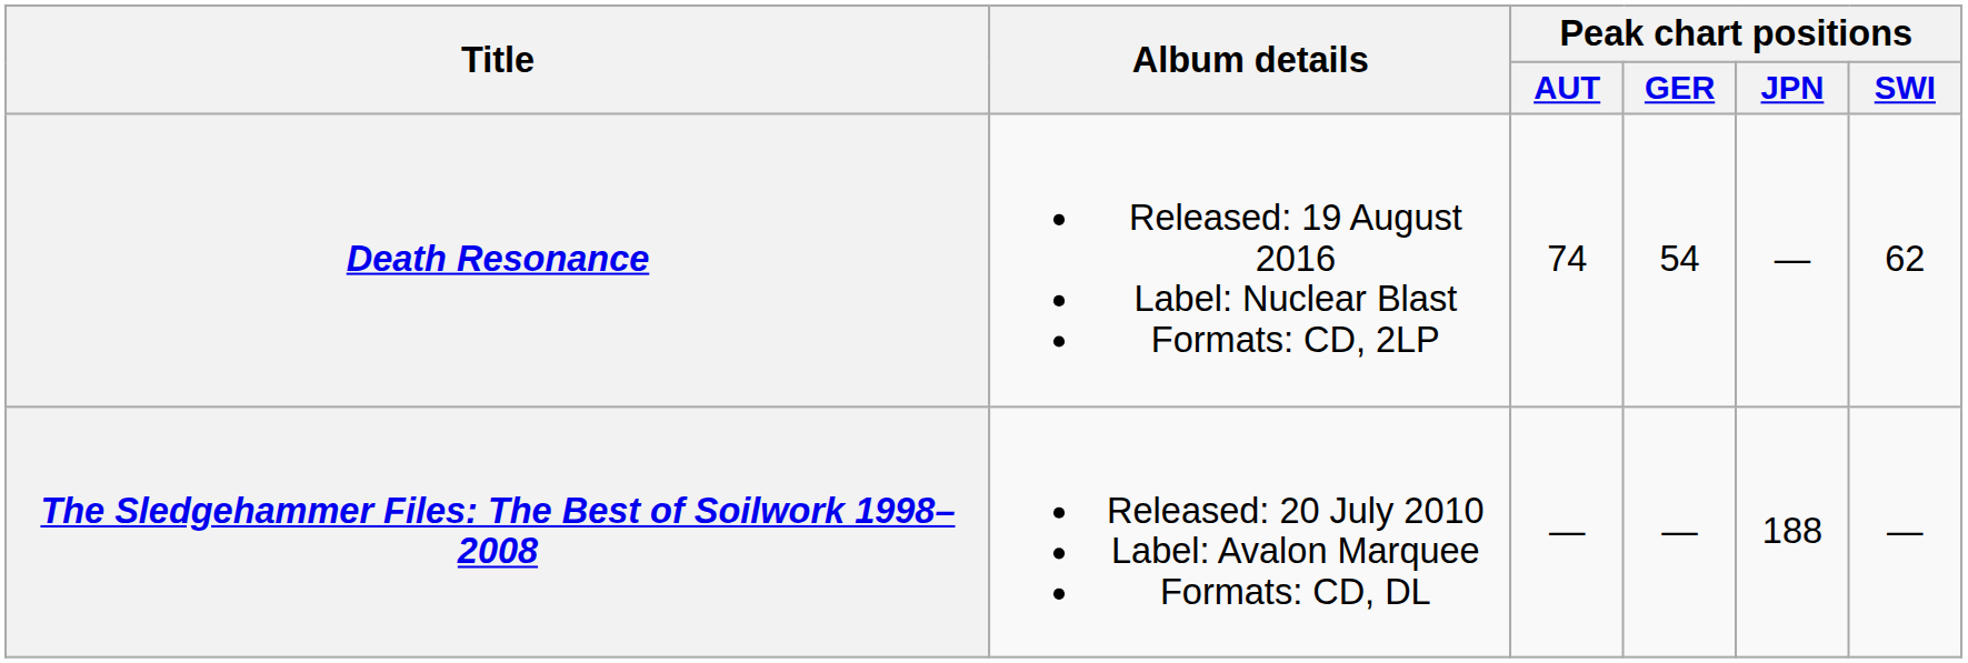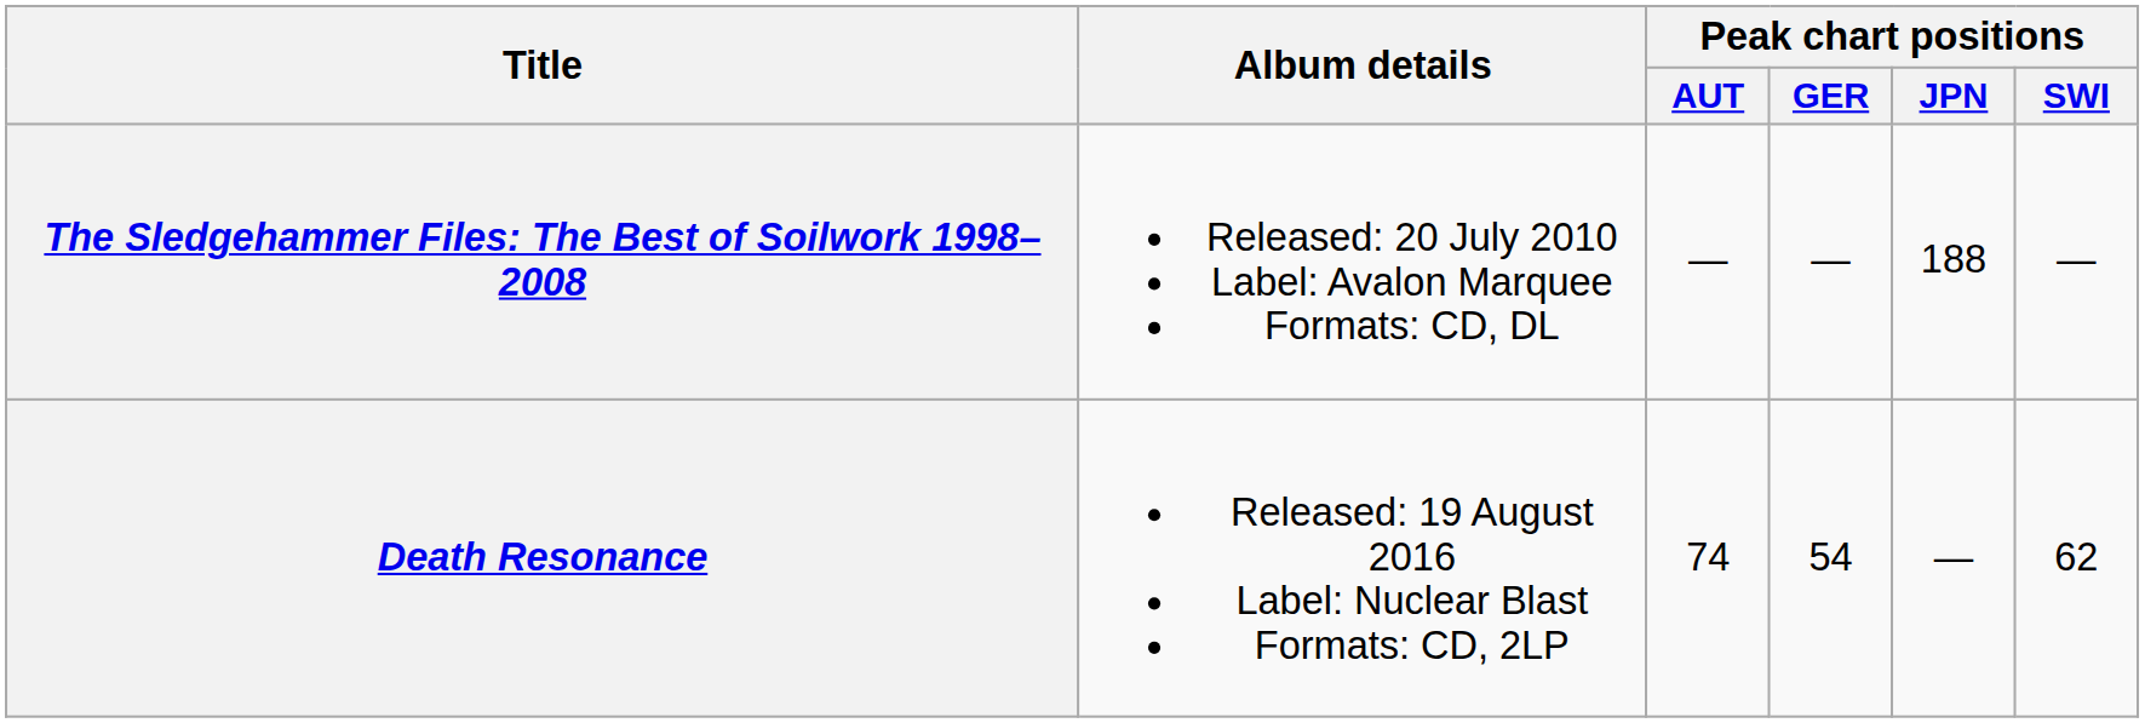rows swapped: The Sledgehammer Files: The Best of Soilwork 1998–2008 <-> Death Resonance
